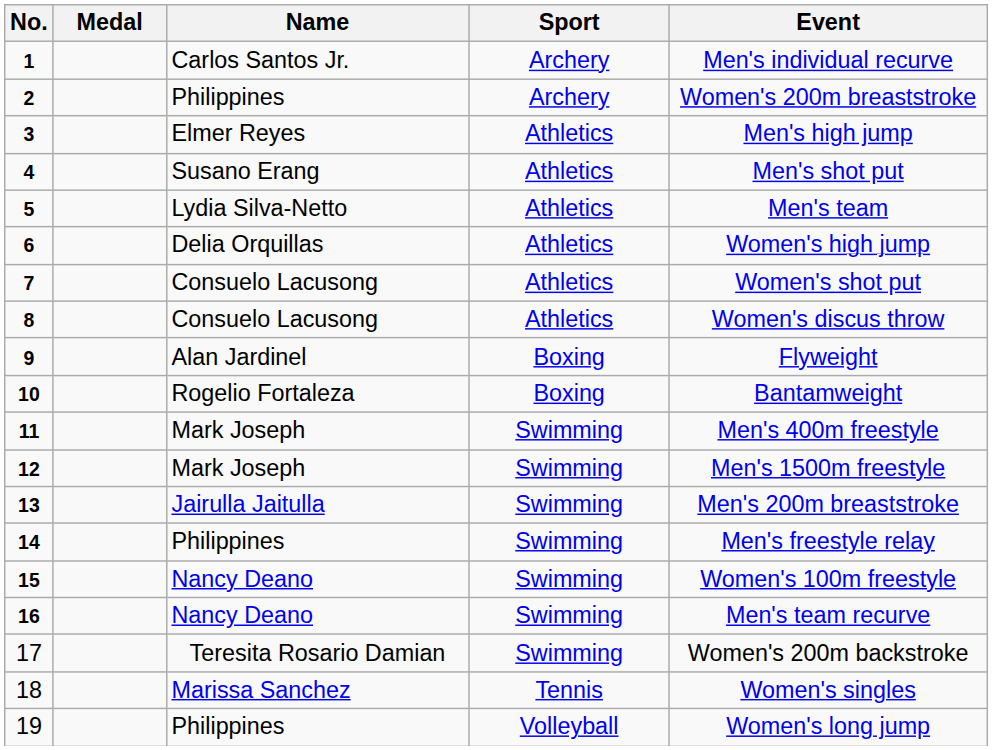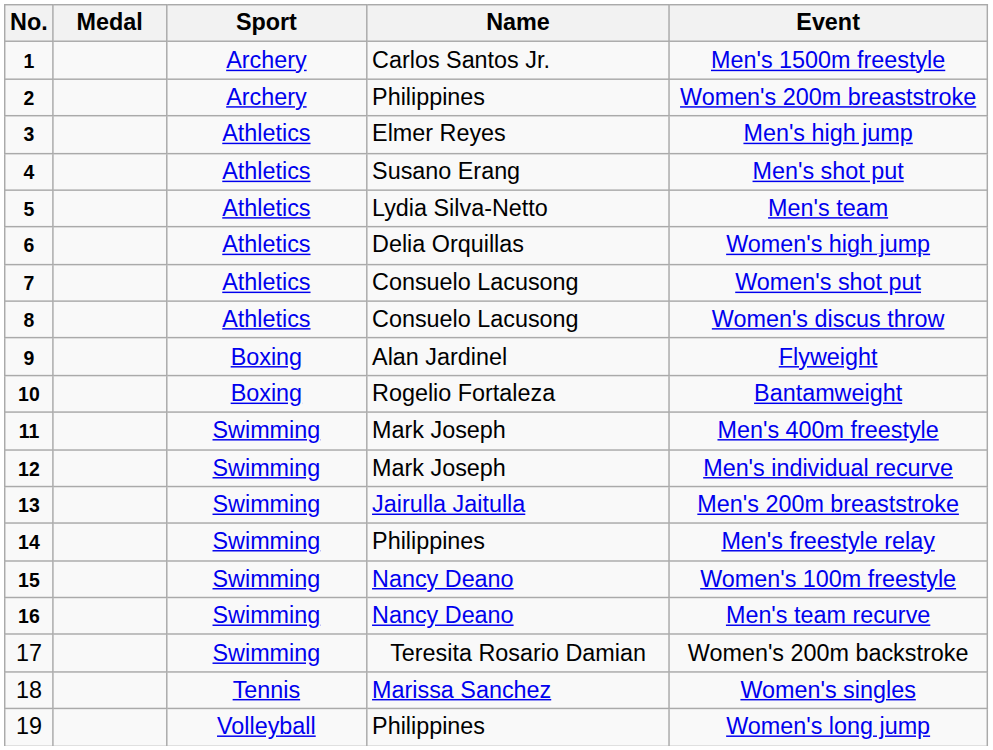columns swapped: Name <-> Sport
1 | Event: Men's individual recurve -> Men's 1500m freestyle
12 | Event: Men's 1500m freestyle -> Men's individual recurve
